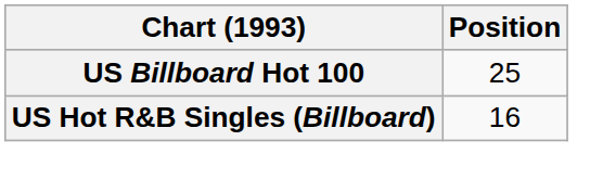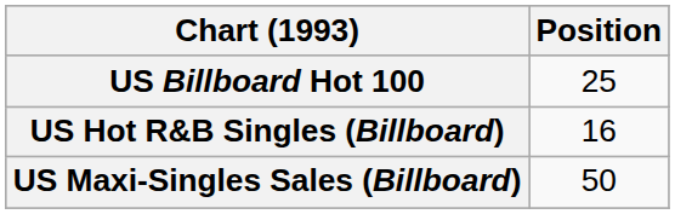+ row: US Maxi-Singles Sales (Billboard) | 50
